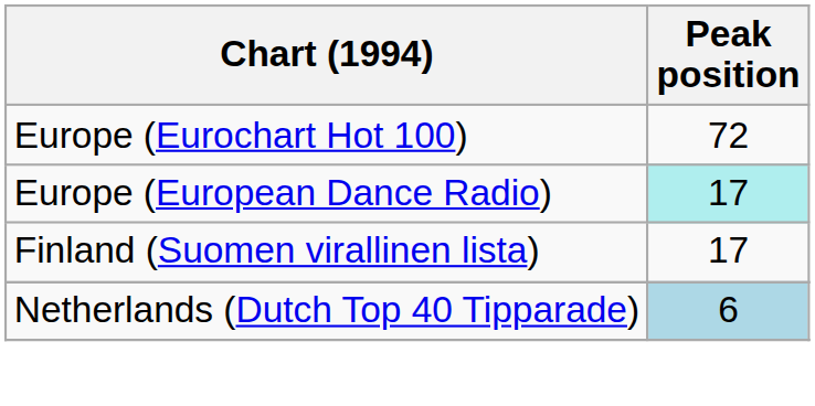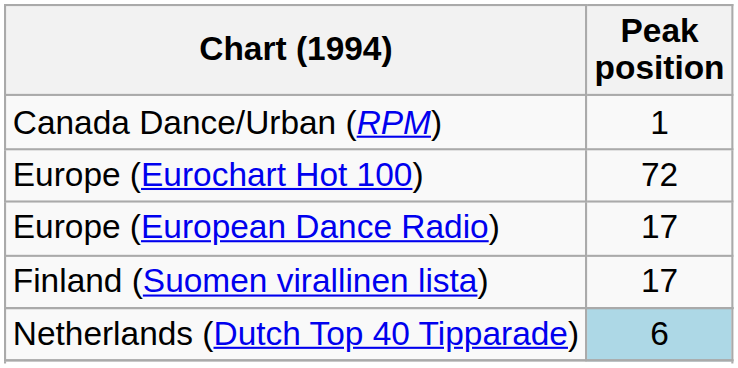+ row: Canada Dance/Urban (RPM) | 1
Europe (European Dance Radio) | Peak position: paleturquoise background -> no background
